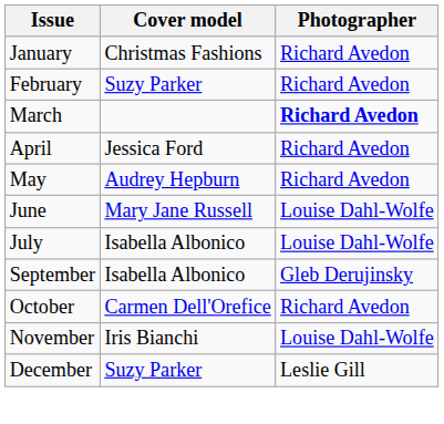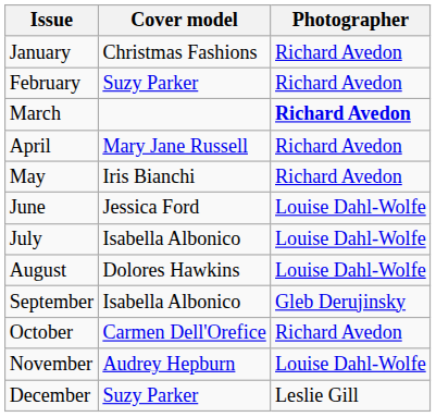April | Cover model: Jessica Ford -> Mary Jane Russell
May | Cover model: Audrey Hepburn -> Iris Bianchi
June | Cover model: Mary Jane Russell -> Jessica Ford
+ row: August | Dolores Hawkins | Louise Dahl-Wolfe
November | Cover model: Iris Bianchi -> Audrey Hepburn
